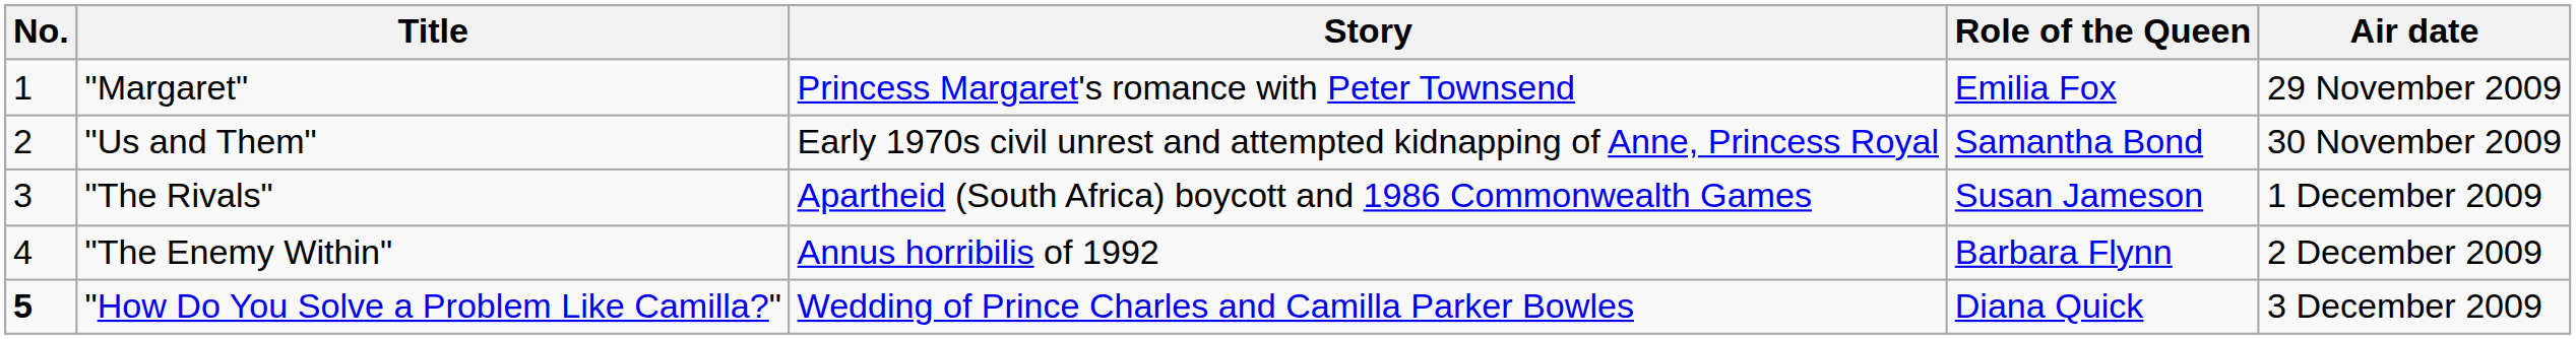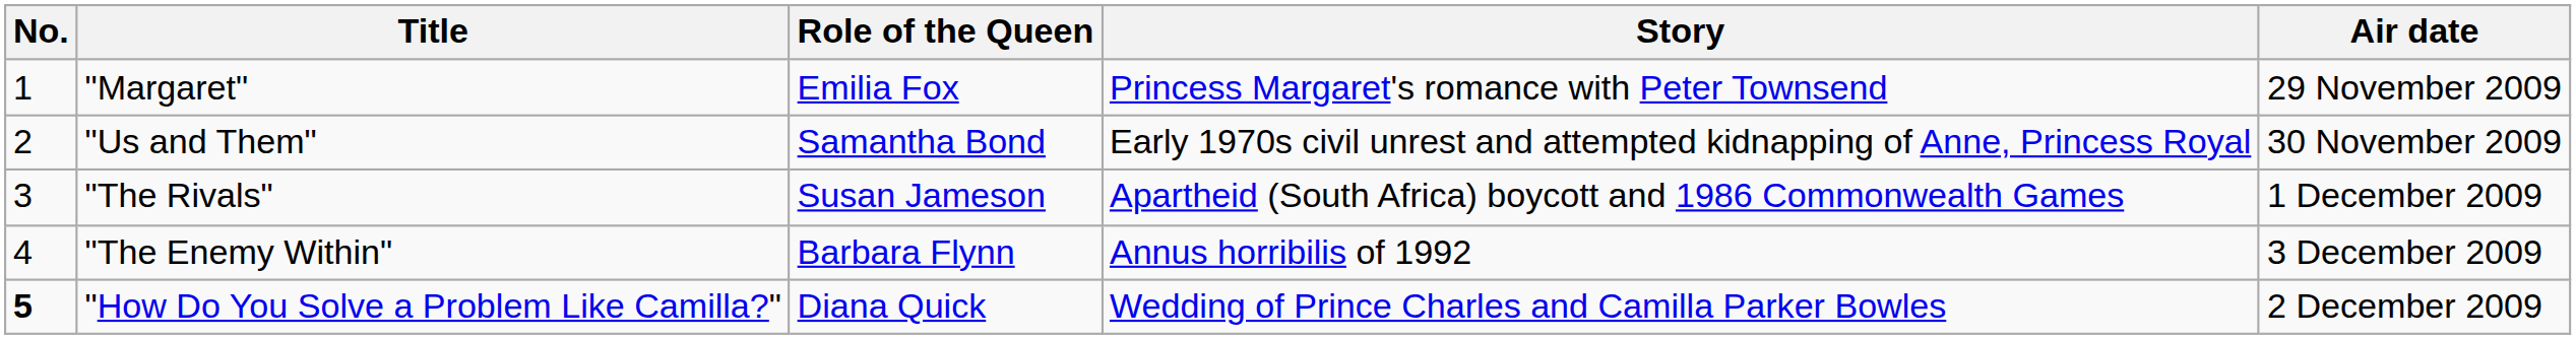columns swapped: Role of the Queen <-> Story
"The Enemy Within" | Air date: 2 December 2009 -> 3 December 2009
"How Do You Solve a Problem Like Camilla?" | Air date: 3 December 2009 -> 2 December 2009
